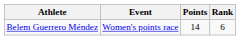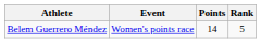Belem Guerrero Méndez | Rank: 6 -> 5
